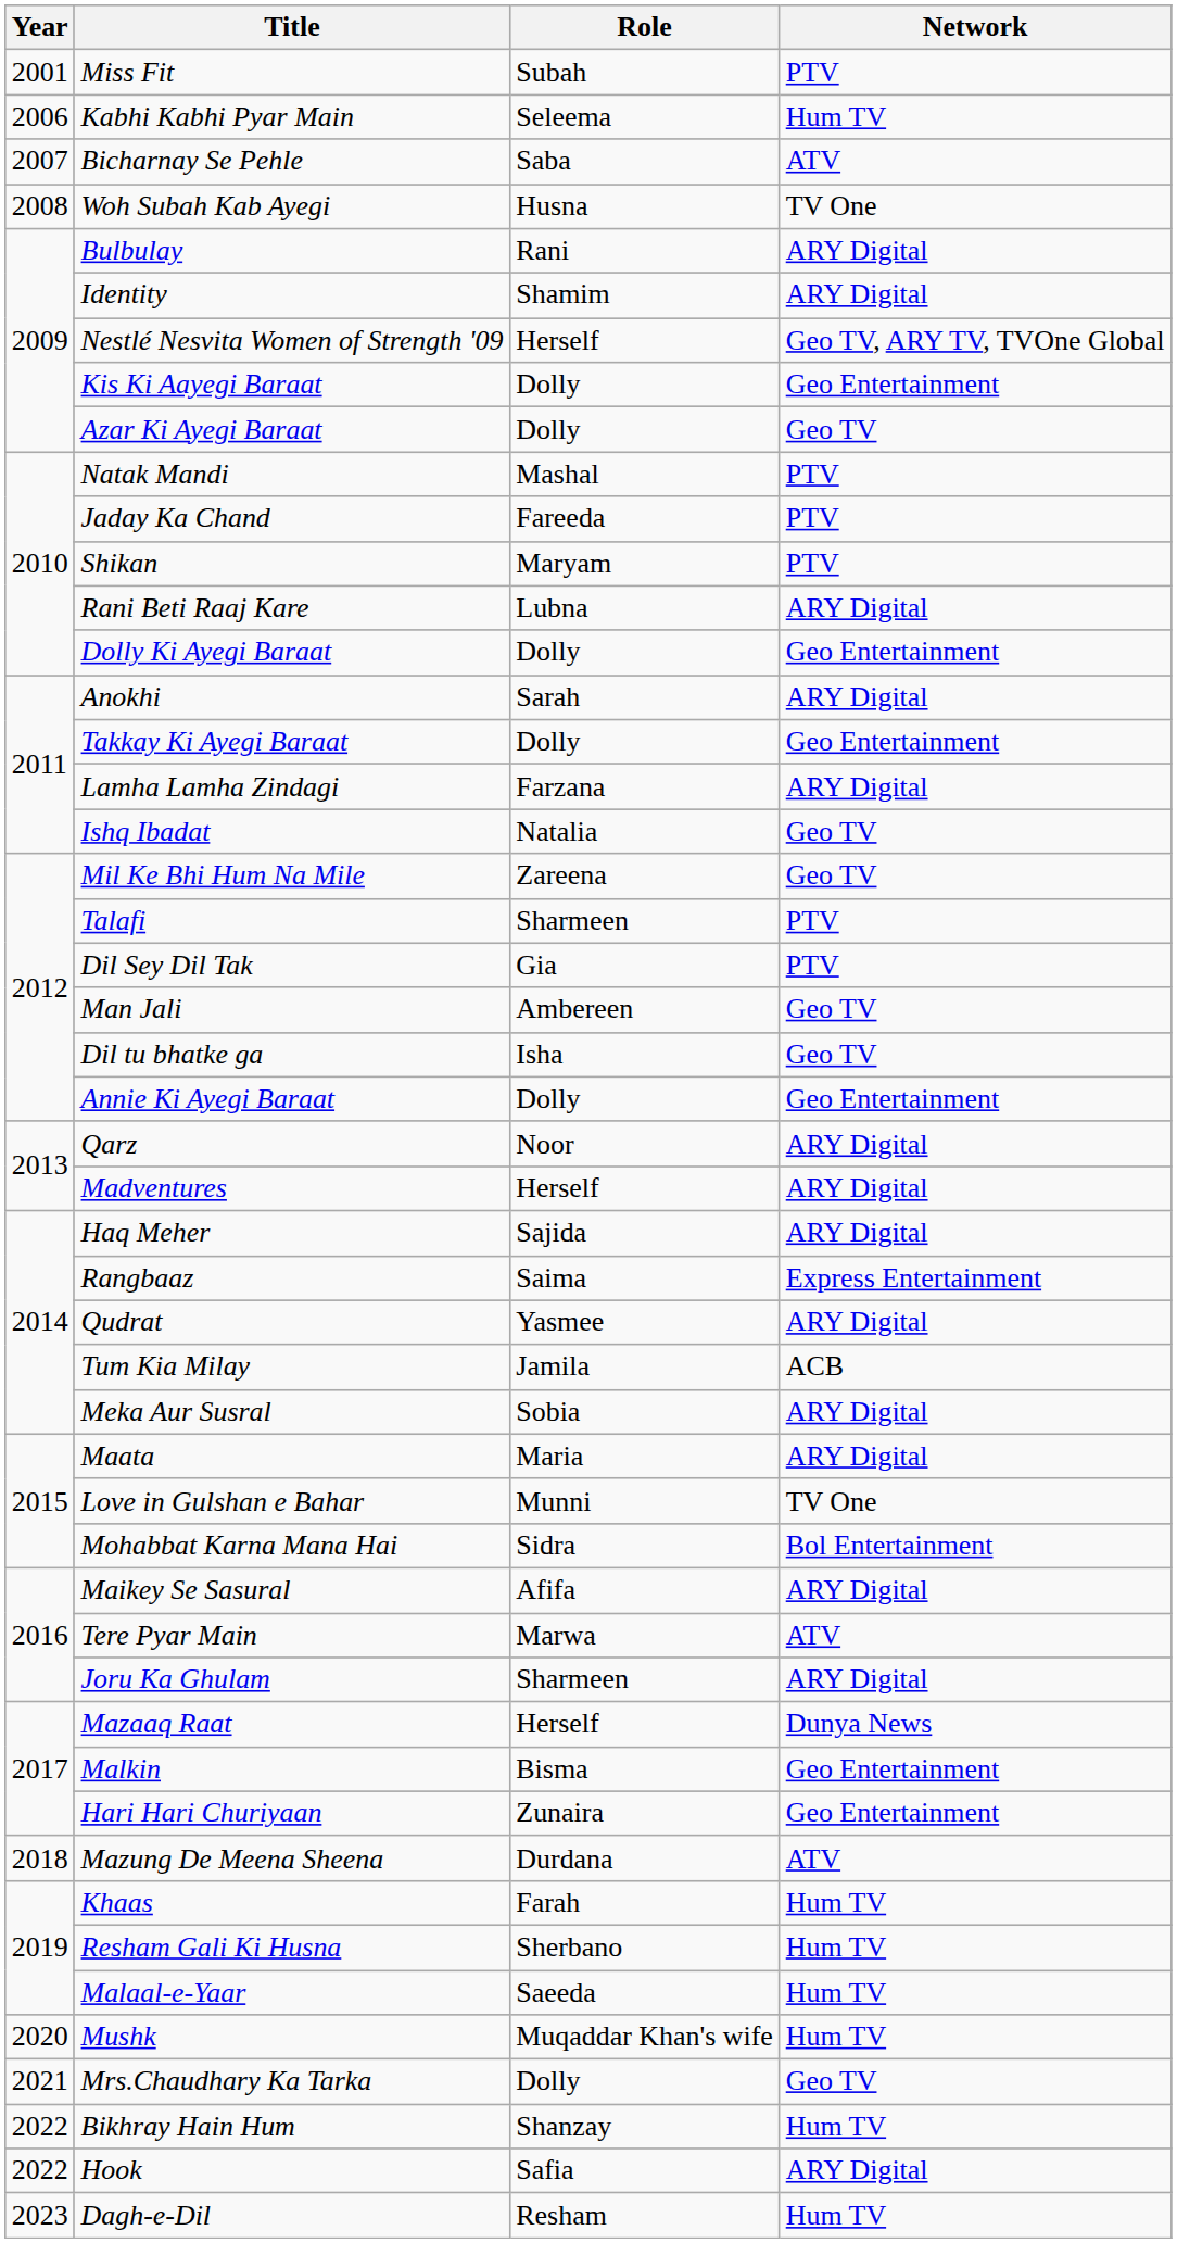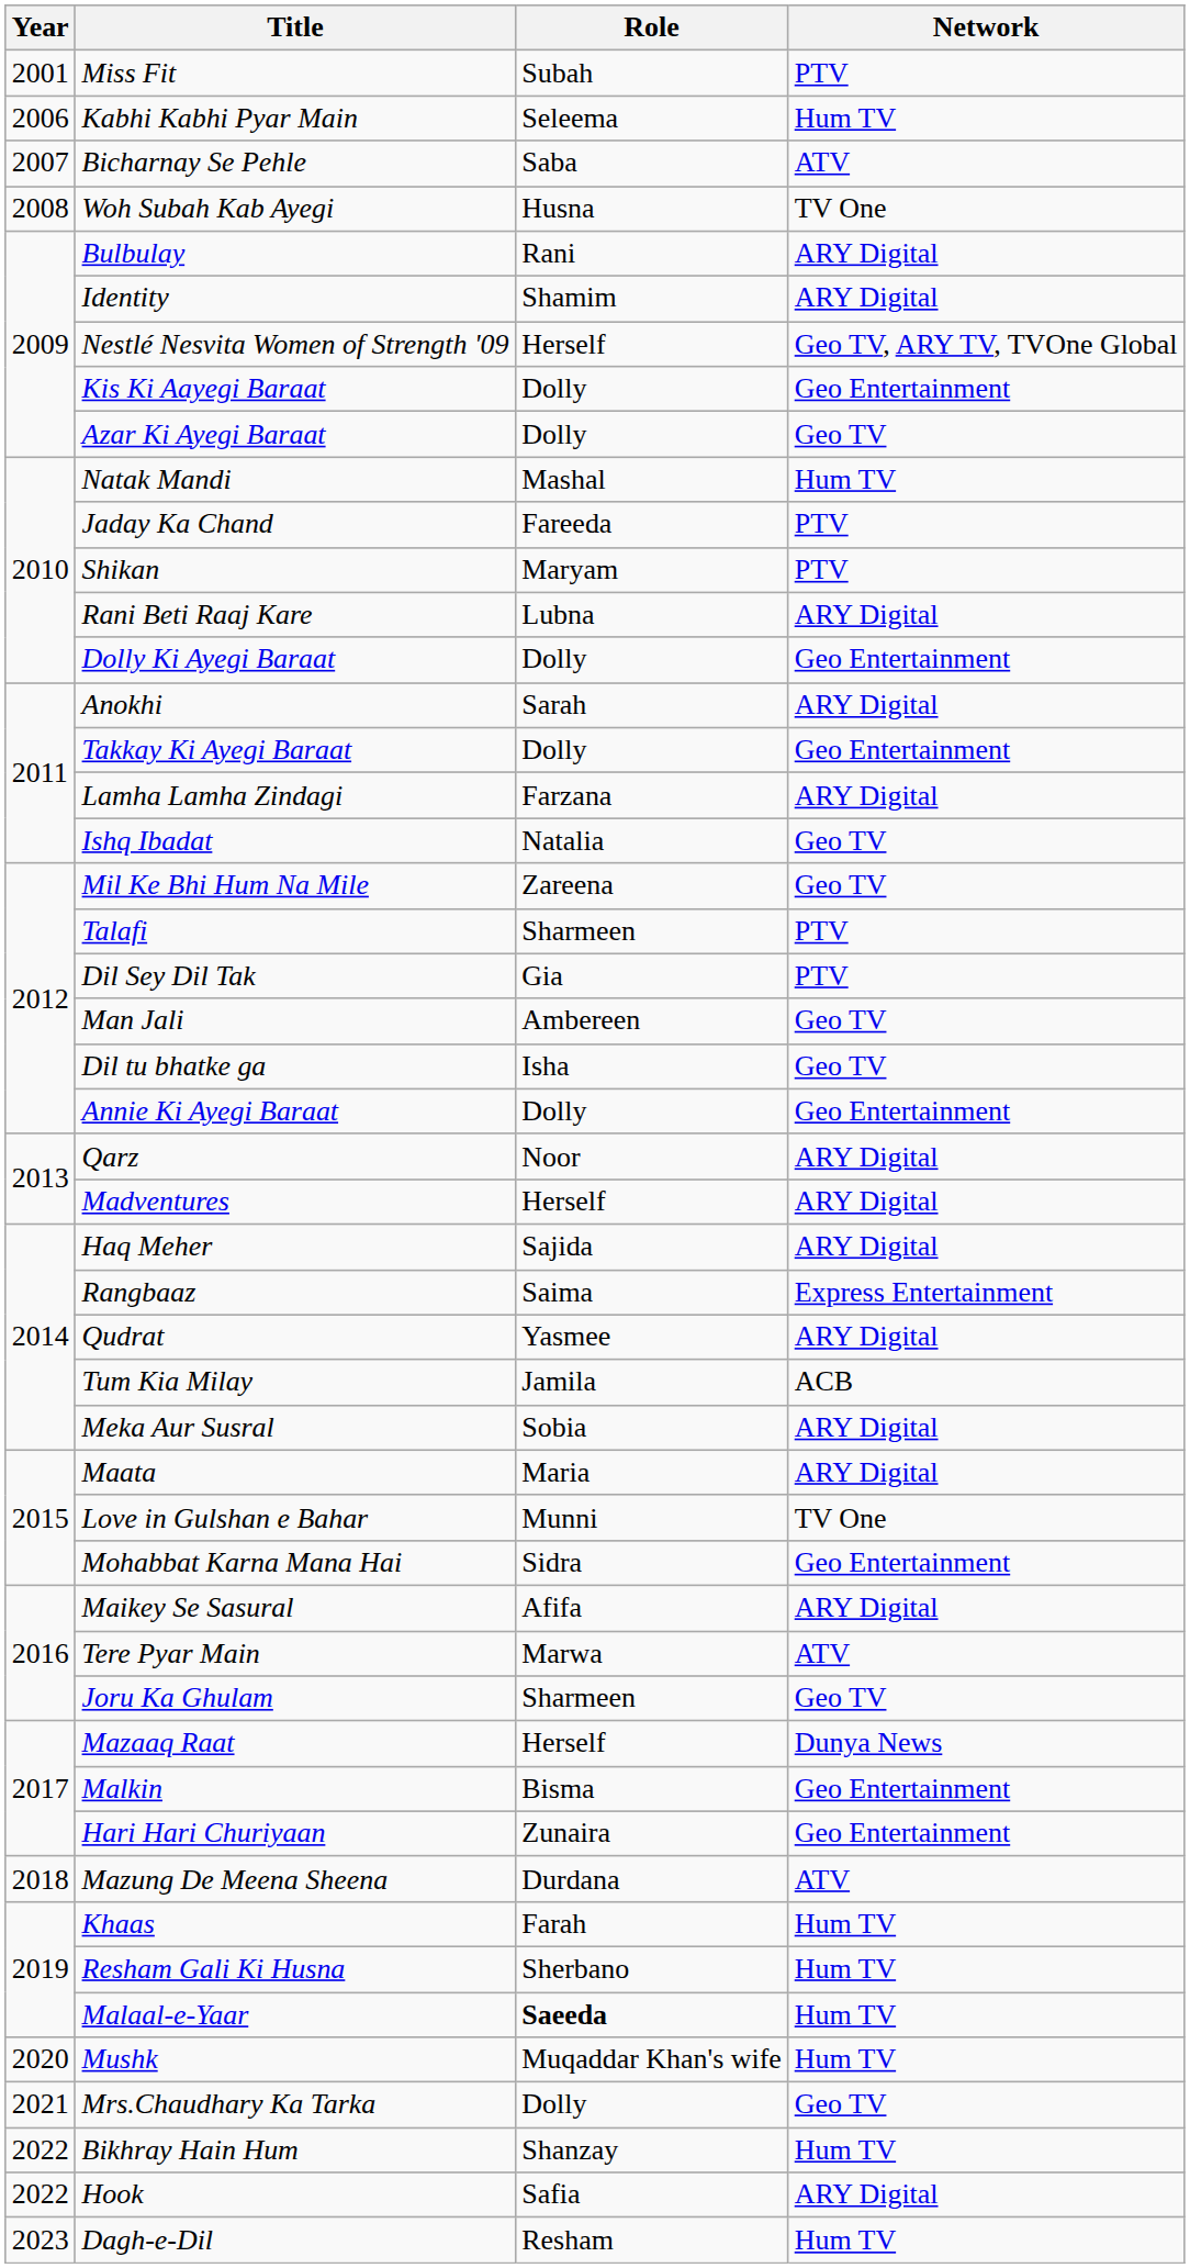Natak Mandi | Network: PTV -> Hum TV
Mohabbat Karna Mana Hai | Network: Bol Entertainment -> Geo Entertainment
Joru Ka Ghulam | Network: ARY Digital -> Geo TV
Malaal-e-Yaar | Role: normal -> bold
